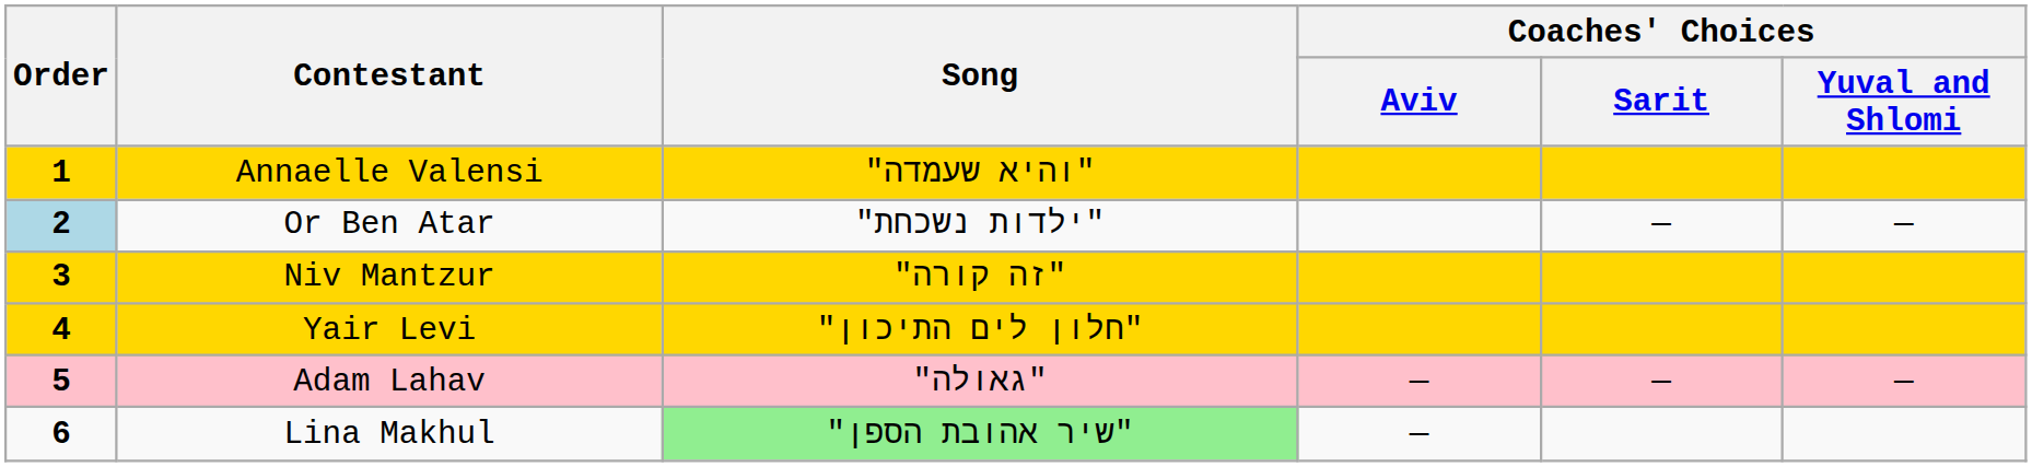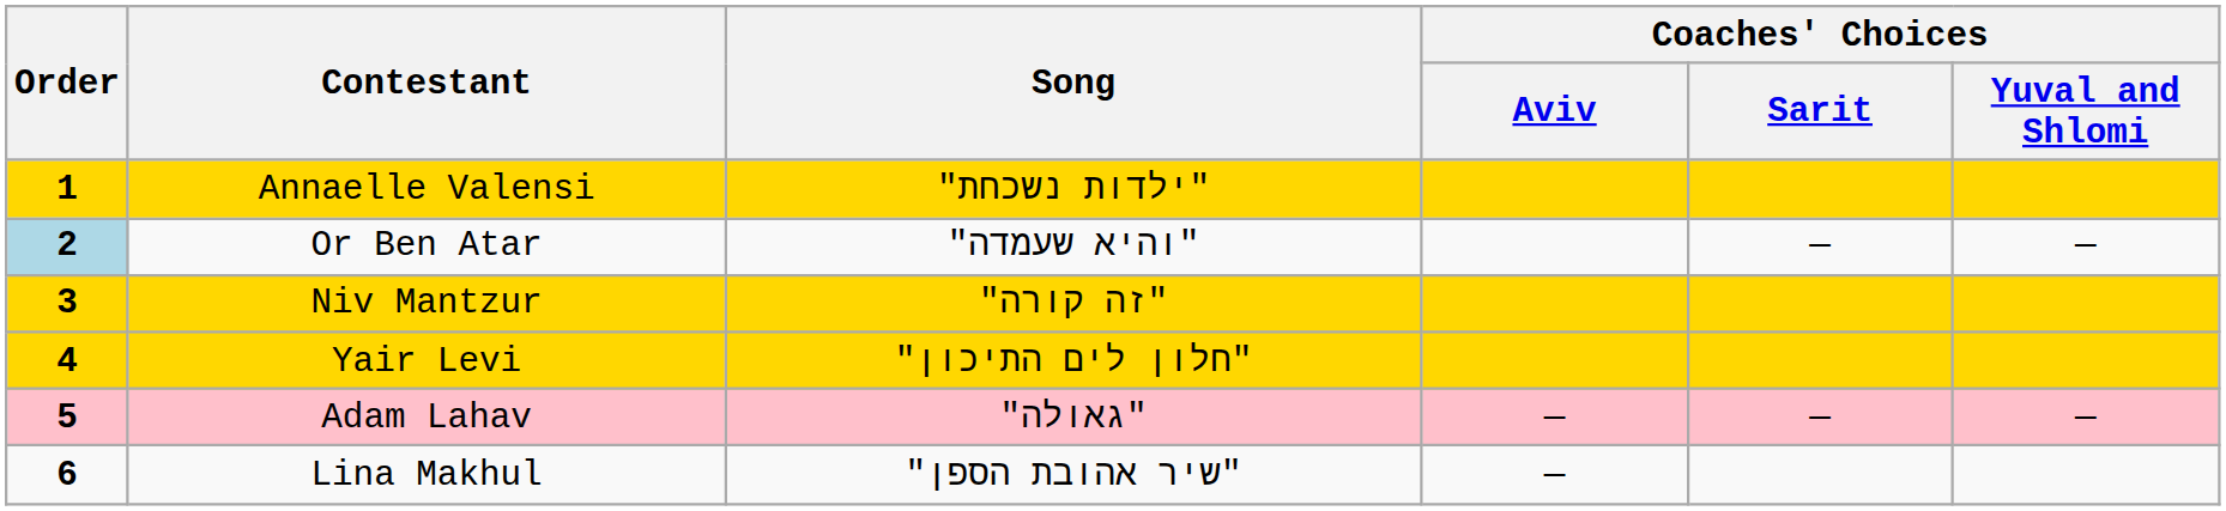Annaelle Valensi | Song: "והיא שעמדה" -> "ילדות נשכחת"
Or Ben Atar | Song: "ילדות נשכחת" -> "והיא שעמדה"
Lina Makhul | Song: lightgreen background -> no background
